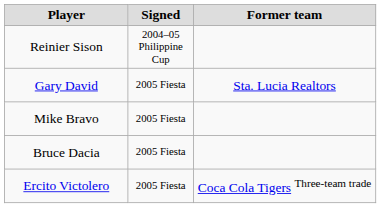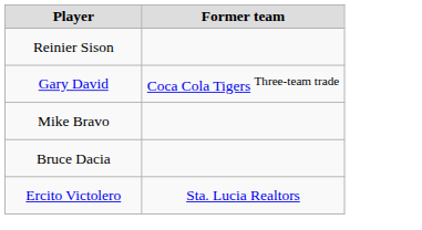- column: Signed | 2004–05 Philippine Cup | 2005 Fiesta | 2005 Fiesta | 2005 Fiesta | 2005 Fiesta
Gary David | Former team: Sta. Lucia Realtors -> Coca Cola Tigers Three-team trade
Ercito Victolero | Former team: Coca Cola Tigers Three-team trade -> Sta. Lucia Realtors
